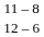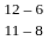rows swapped: 11 – 8 <-> 12 – 6
